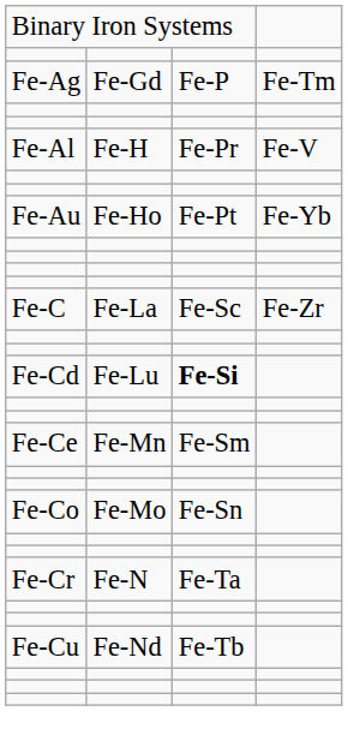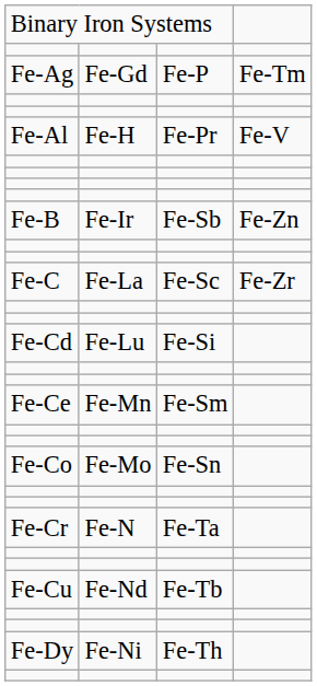- row: Fe-Au | Fe-Ho | Fe-Pt | Fe-Yb
+ row: Fe-B | Fe-Ir | Fe-Sb | Fe-Zn
Fe-Cd | column 3: bold -> normal
+ row: Fe-Dy | Fe-Ni | Fe-Th
